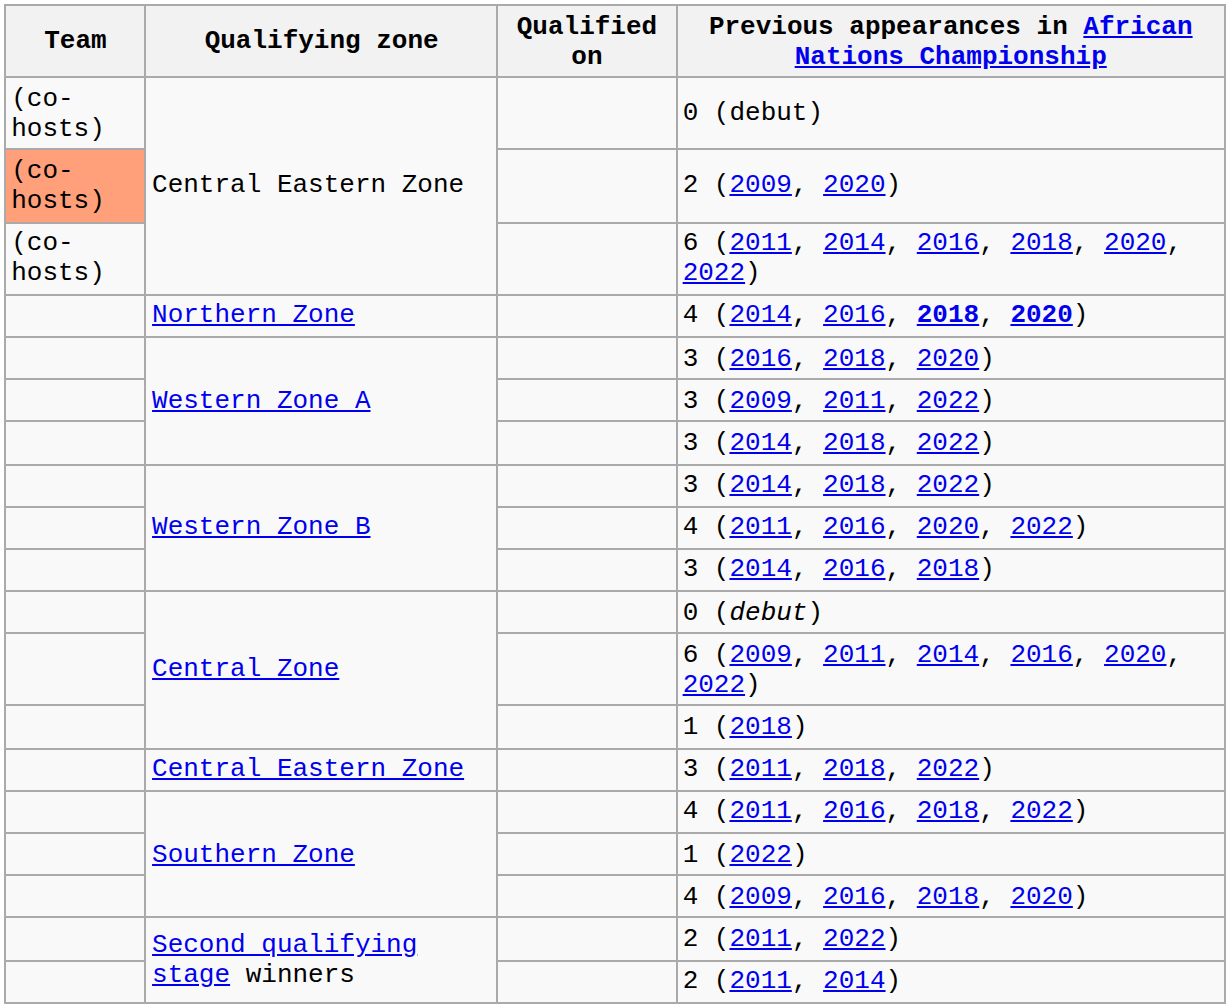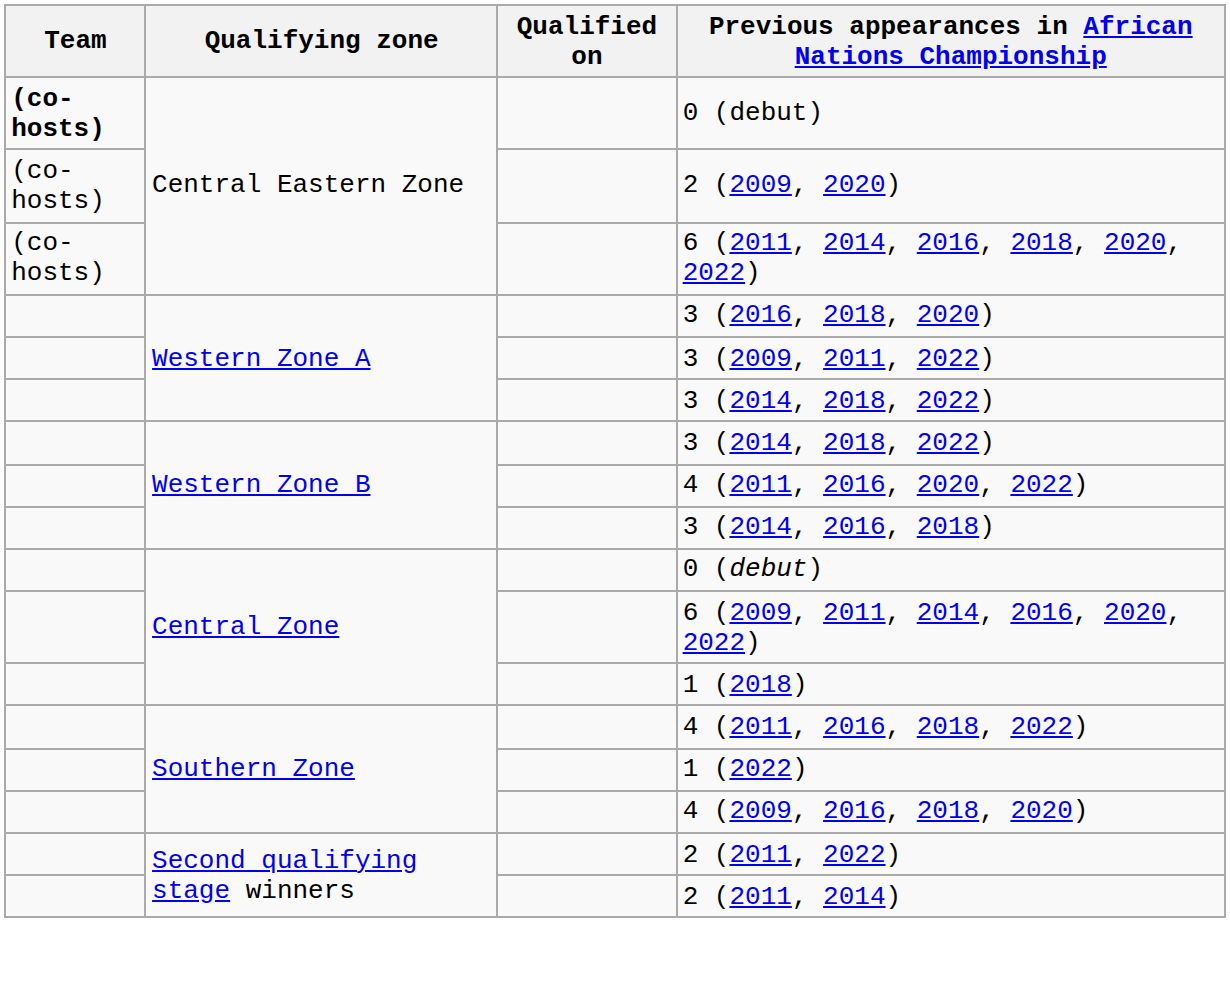Central Eastern Zone / 0 (debut) | Team: normal -> bold
2 (2009, 2020) | Team: lightsalmon background -> no background
- row: Northern Zone | 4 (2014, 2016, 2018, 2020)
- row: Central Eastern Zone | 3 (2011, 2018, 2022)
